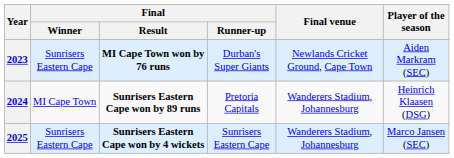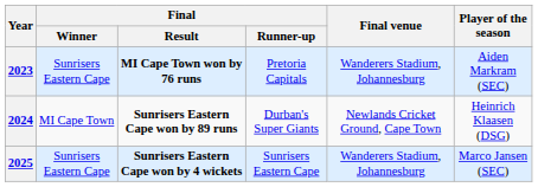2023 | Final / Runner-up: Durban's Super Giants -> Pretoria Capitals
2023 | Final venue: Newlands Cricket Ground, Cape Town -> Wanderers Stadium, Johannesburg
2024 | Final / Runner-up: Pretoria Capitals -> Durban's Super Giants
2024 | Final venue: Wanderers Stadium, Johannesburg -> Newlands Cricket Ground, Cape Town
